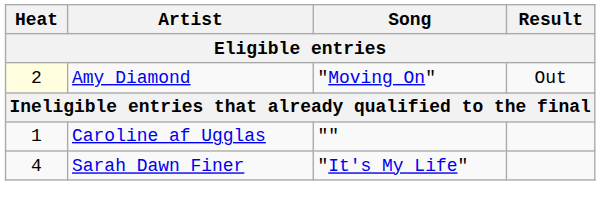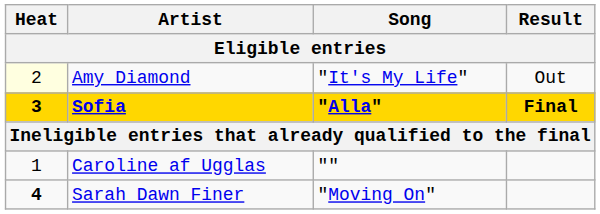Amy Diamond | Song: "Moving On" -> "It's My Life"
+ row: 3 | Sofia | "Alla" | Final
Sarah Dawn Finer | Heat: normal -> bold
Sarah Dawn Finer | Song: "It's My Life" -> "Moving On"
